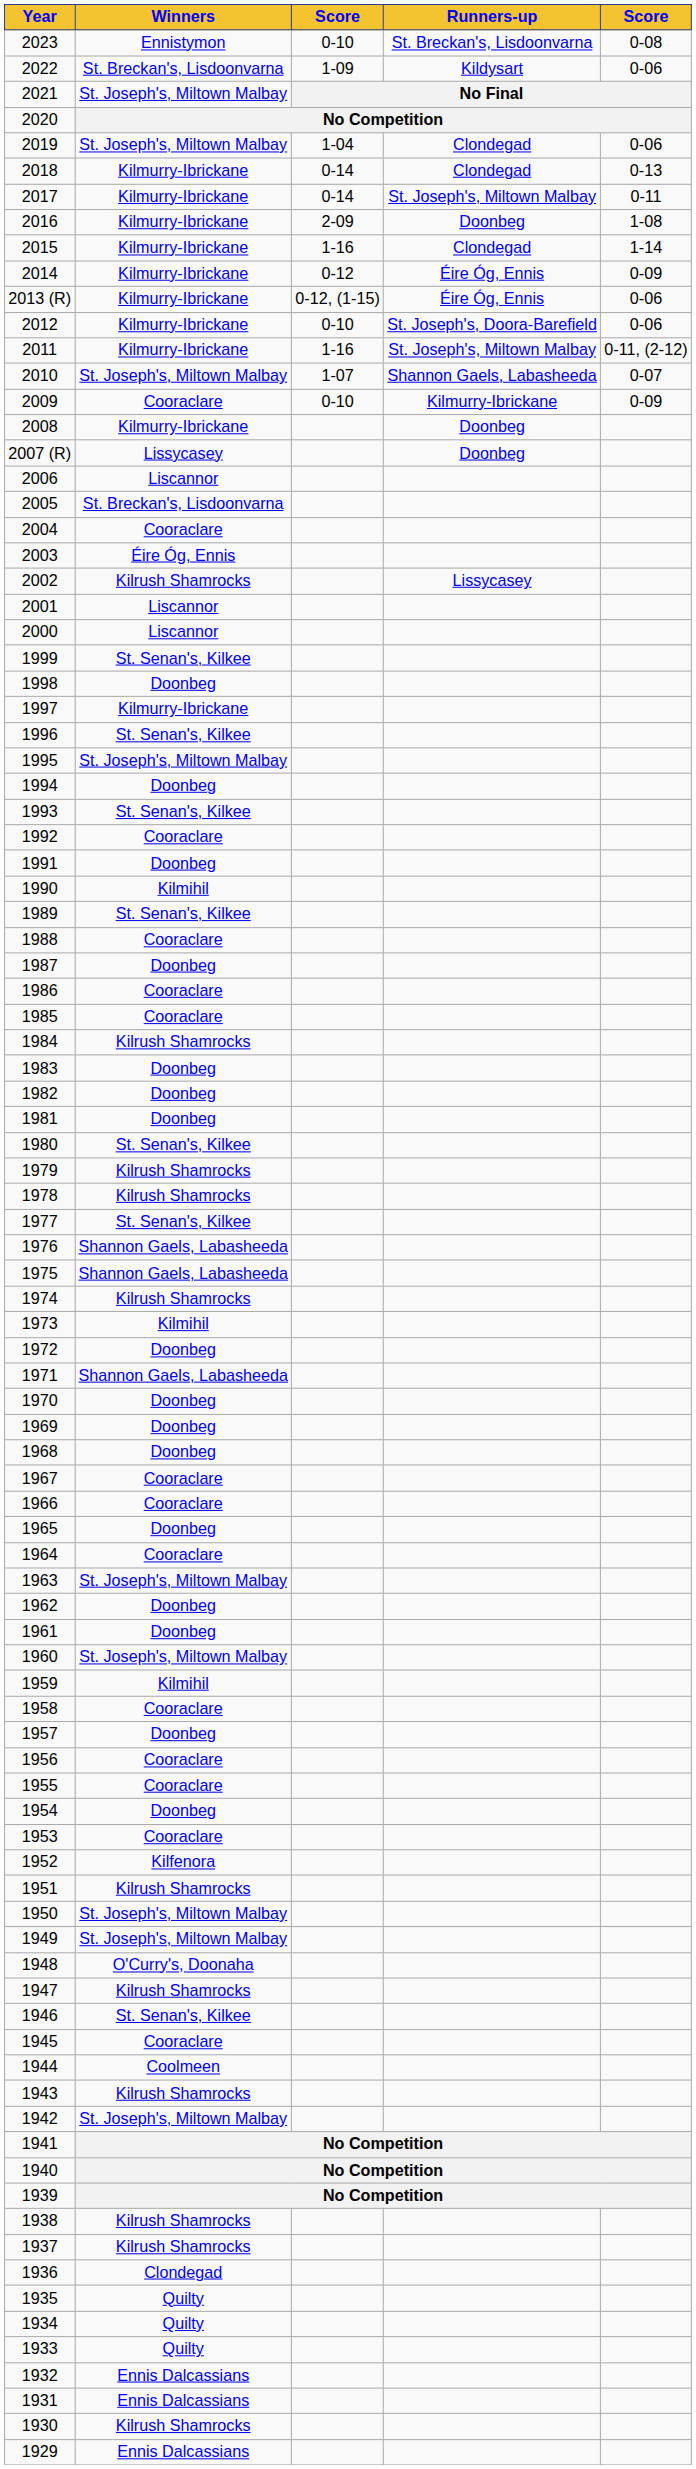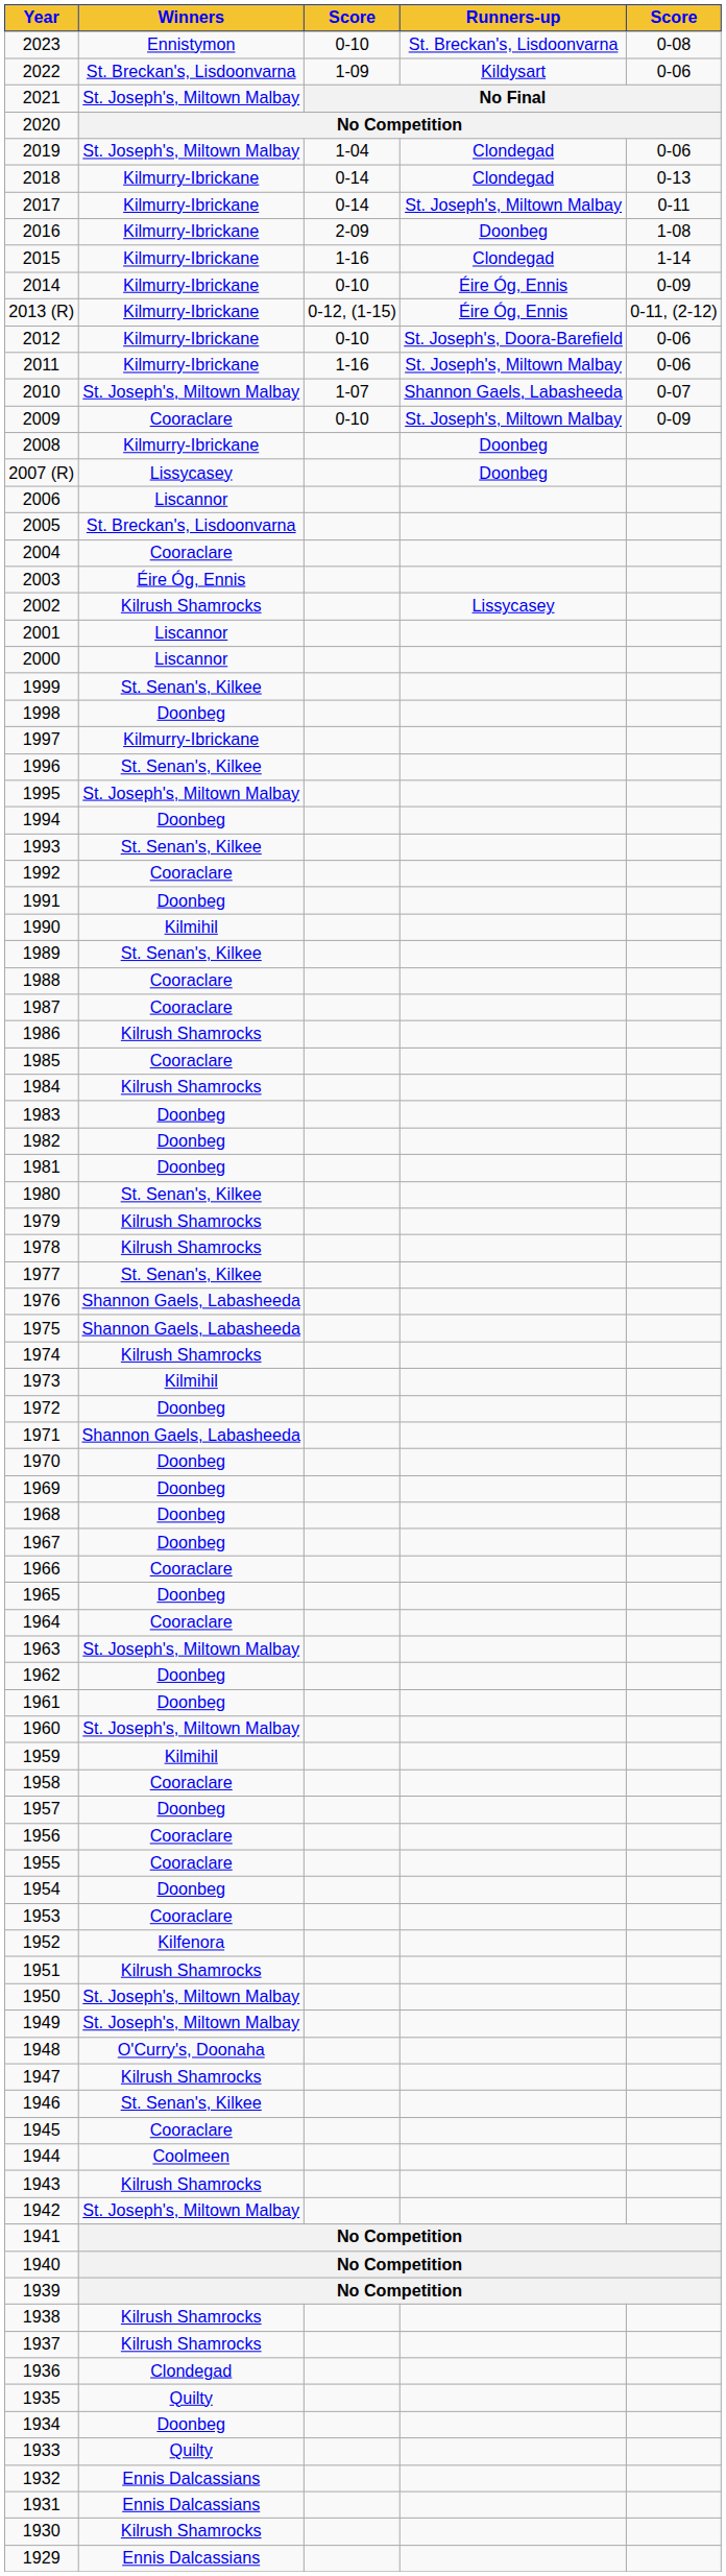2014 | column 3: 0-12 -> 0-10
2013 (R) | column 5: 0-06 -> 0-11, (2-12)
2011 | column 5: 0-11, (2-12) -> 0-06
2009 | Runners-up: Kilmurry-Ibrickane -> St. Joseph's, Miltown Malbay
1987 | Winners: Doonbeg -> Cooraclare
1986 | Winners: Cooraclare -> Kilrush Shamrocks
1967 | Winners: Cooraclare -> Doonbeg
1934 | Winners: Quilty -> Doonbeg
